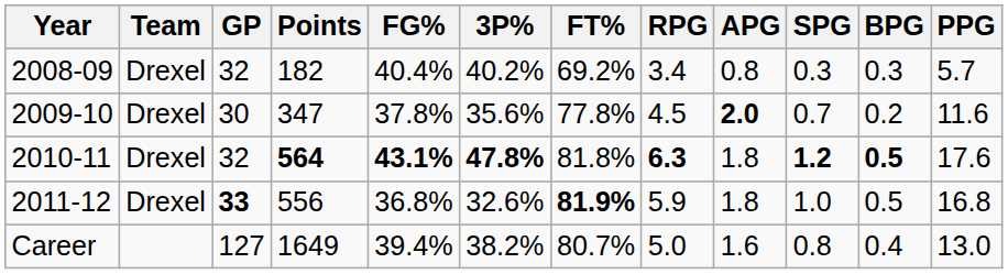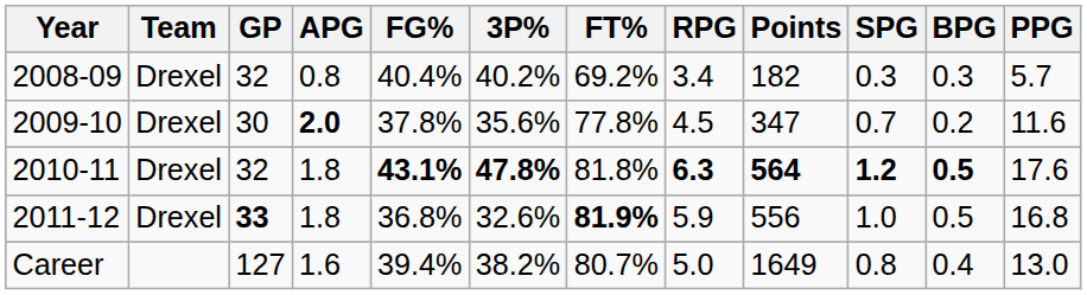columns swapped: Points <-> APG
